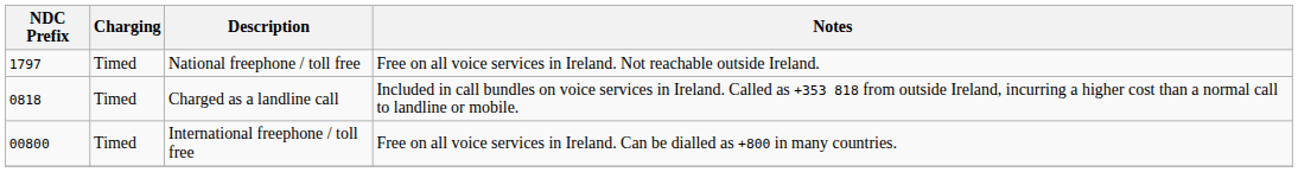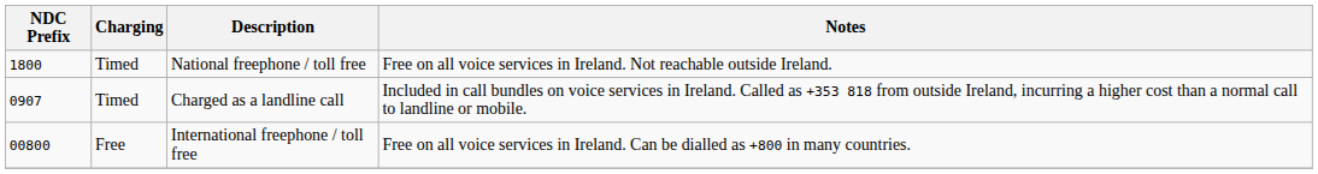National freephone / toll free | NDC Prefix: 1797 -> 1800
Charged as a landline call | NDC Prefix: 0818 -> 0907
International freephone / toll free | Charging: Timed -> Free
